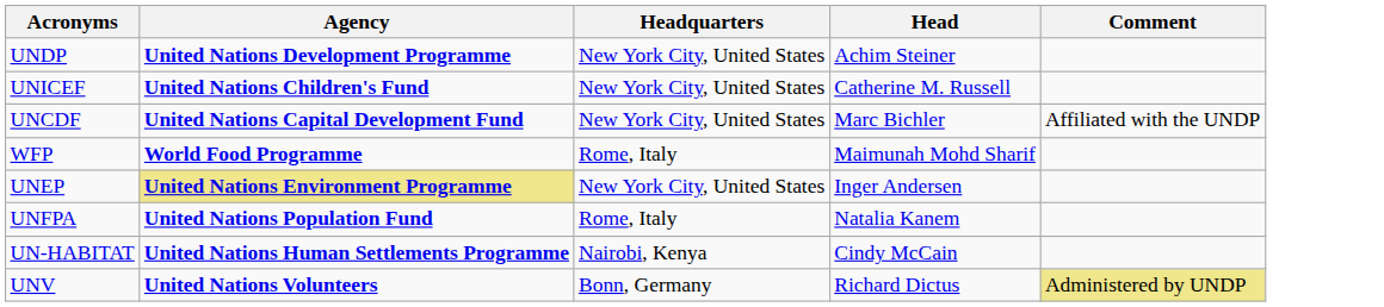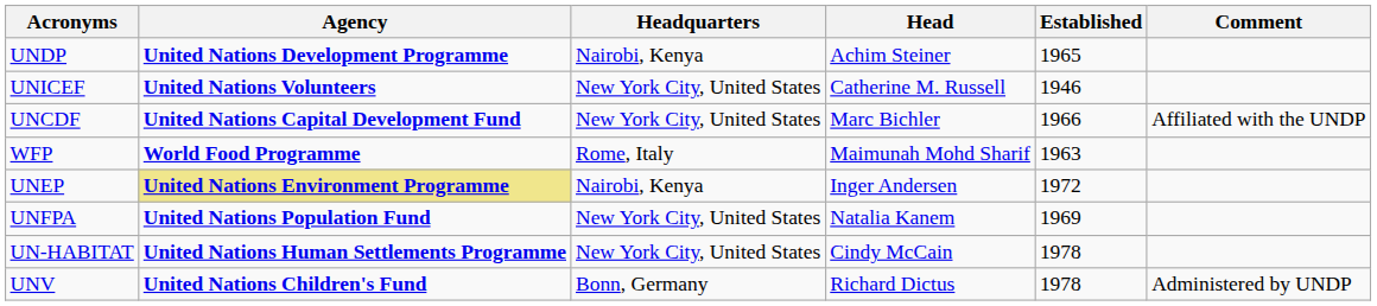+ column: Established | 1965 | 1946 | 1966 | 1963 | 1972 | 1969 | 1978 | 1978
UNDP | Headquarters: New York City, United States -> Nairobi, Kenya
UNICEF | Agency: United Nations Children's Fund -> United Nations Volunteers
UNEP | Headquarters: New York City, United States -> Nairobi, Kenya
UNFPA | Headquarters: Rome, Italy -> New York City, United States
UN-HABITAT | Headquarters: Nairobi, Kenya -> New York City, United States
UNV | Agency: United Nations Volunteers -> United Nations Children's Fund
UNV | Comment: khaki background -> no background
